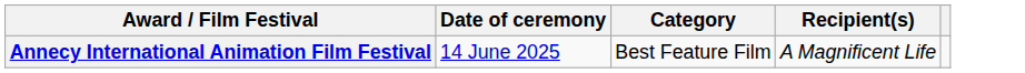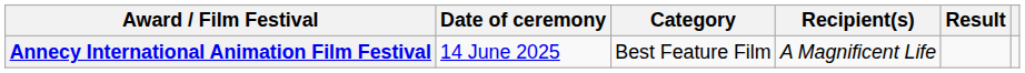+ column: Result
